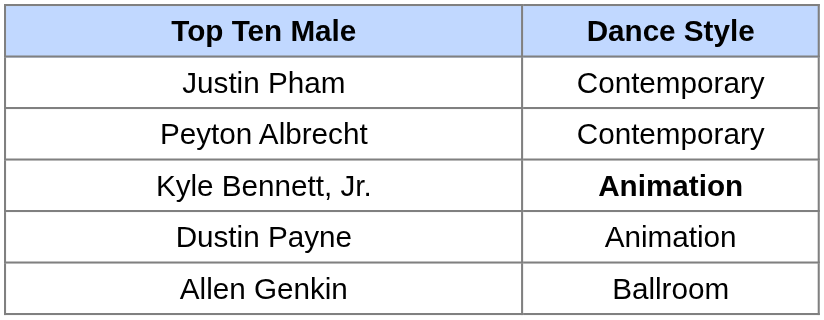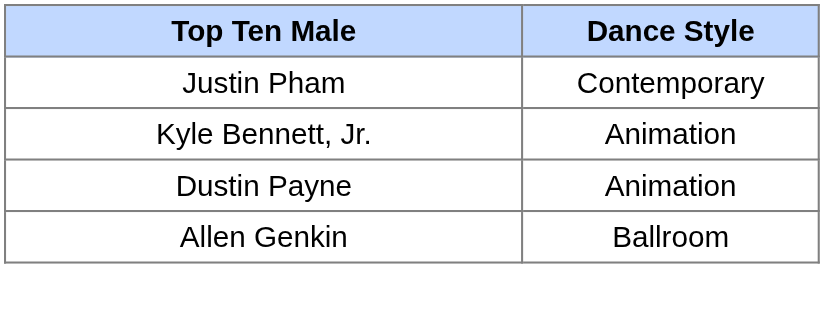- row: Peyton Albrecht | Contemporary
Kyle Bennett, Jr. | Dance Style: bold -> normal
